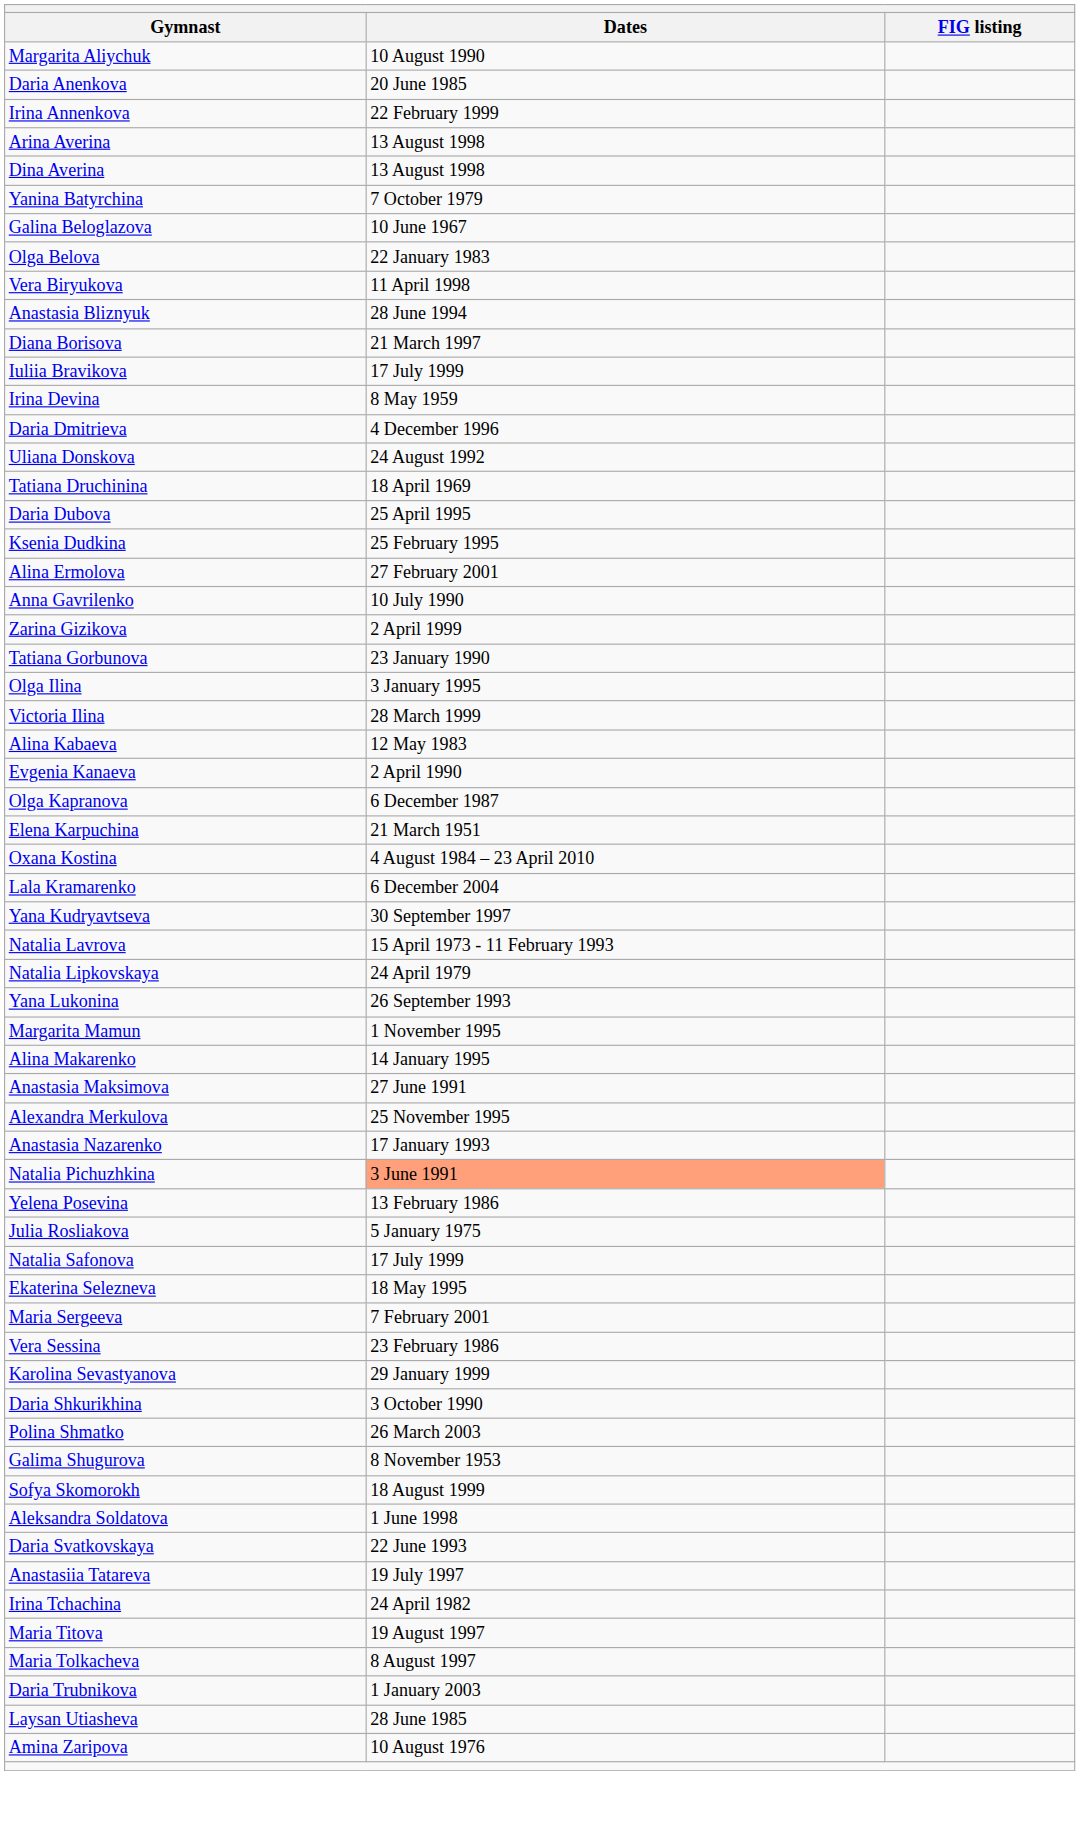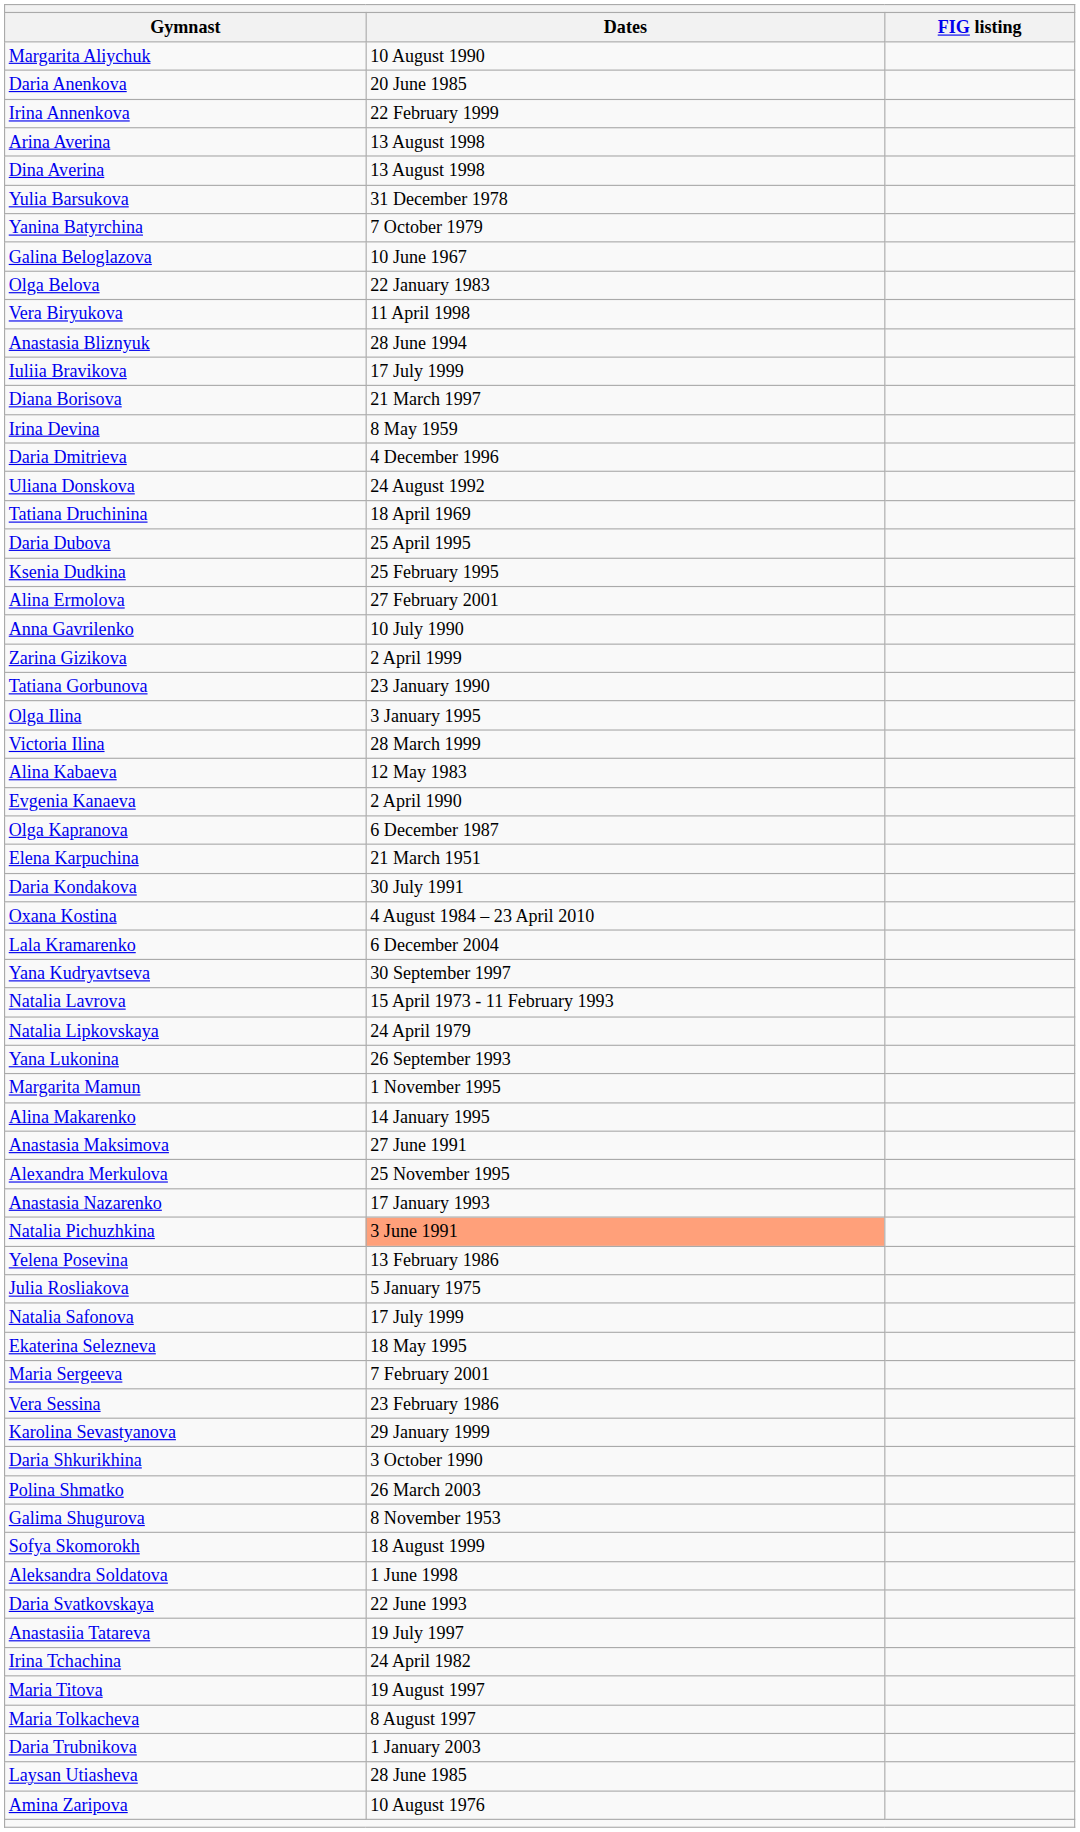+ row: Yulia Barsukova | 31 December 1978
rows swapped: Diana Borisova <-> Iuliia Bravikova
+ row: Daria Kondakova | 30 July 1991
